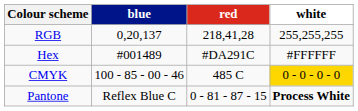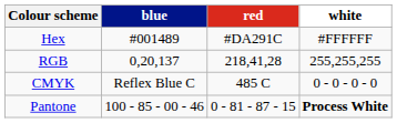rows swapped: RGB <-> Hex
CMYK | blue: 100 - 85 - 00 - 46 -> Reflex Blue C
CMYK | white: gold background -> no background
Pantone | blue: Reflex Blue C -> 100 - 85 - 00 - 46
